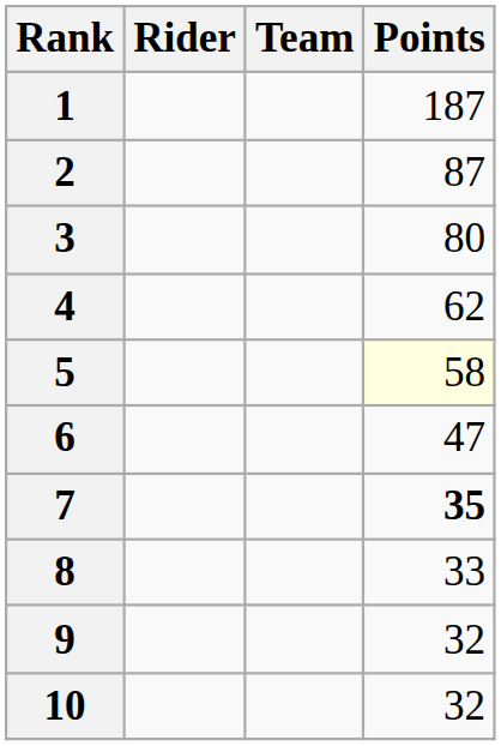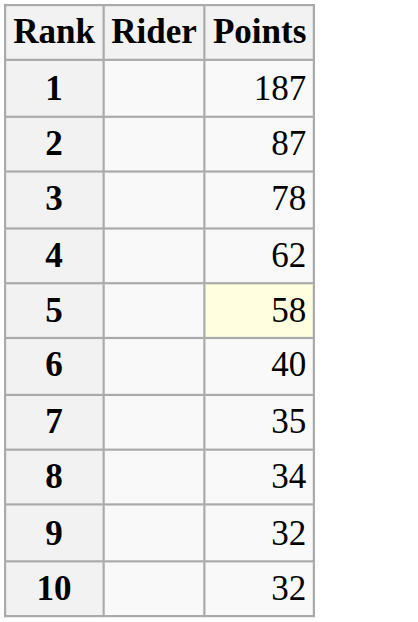- column: Team
3 | Points: 80 -> 78
6 | Points: 47 -> 40
7 | Points: bold -> normal
8 | Points: 33 -> 34
